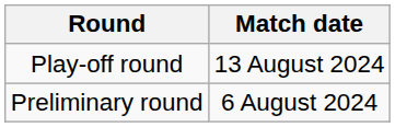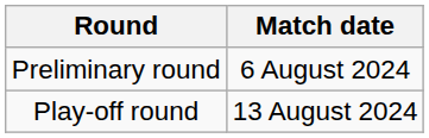rows swapped: Preliminary round <-> Play-off round
